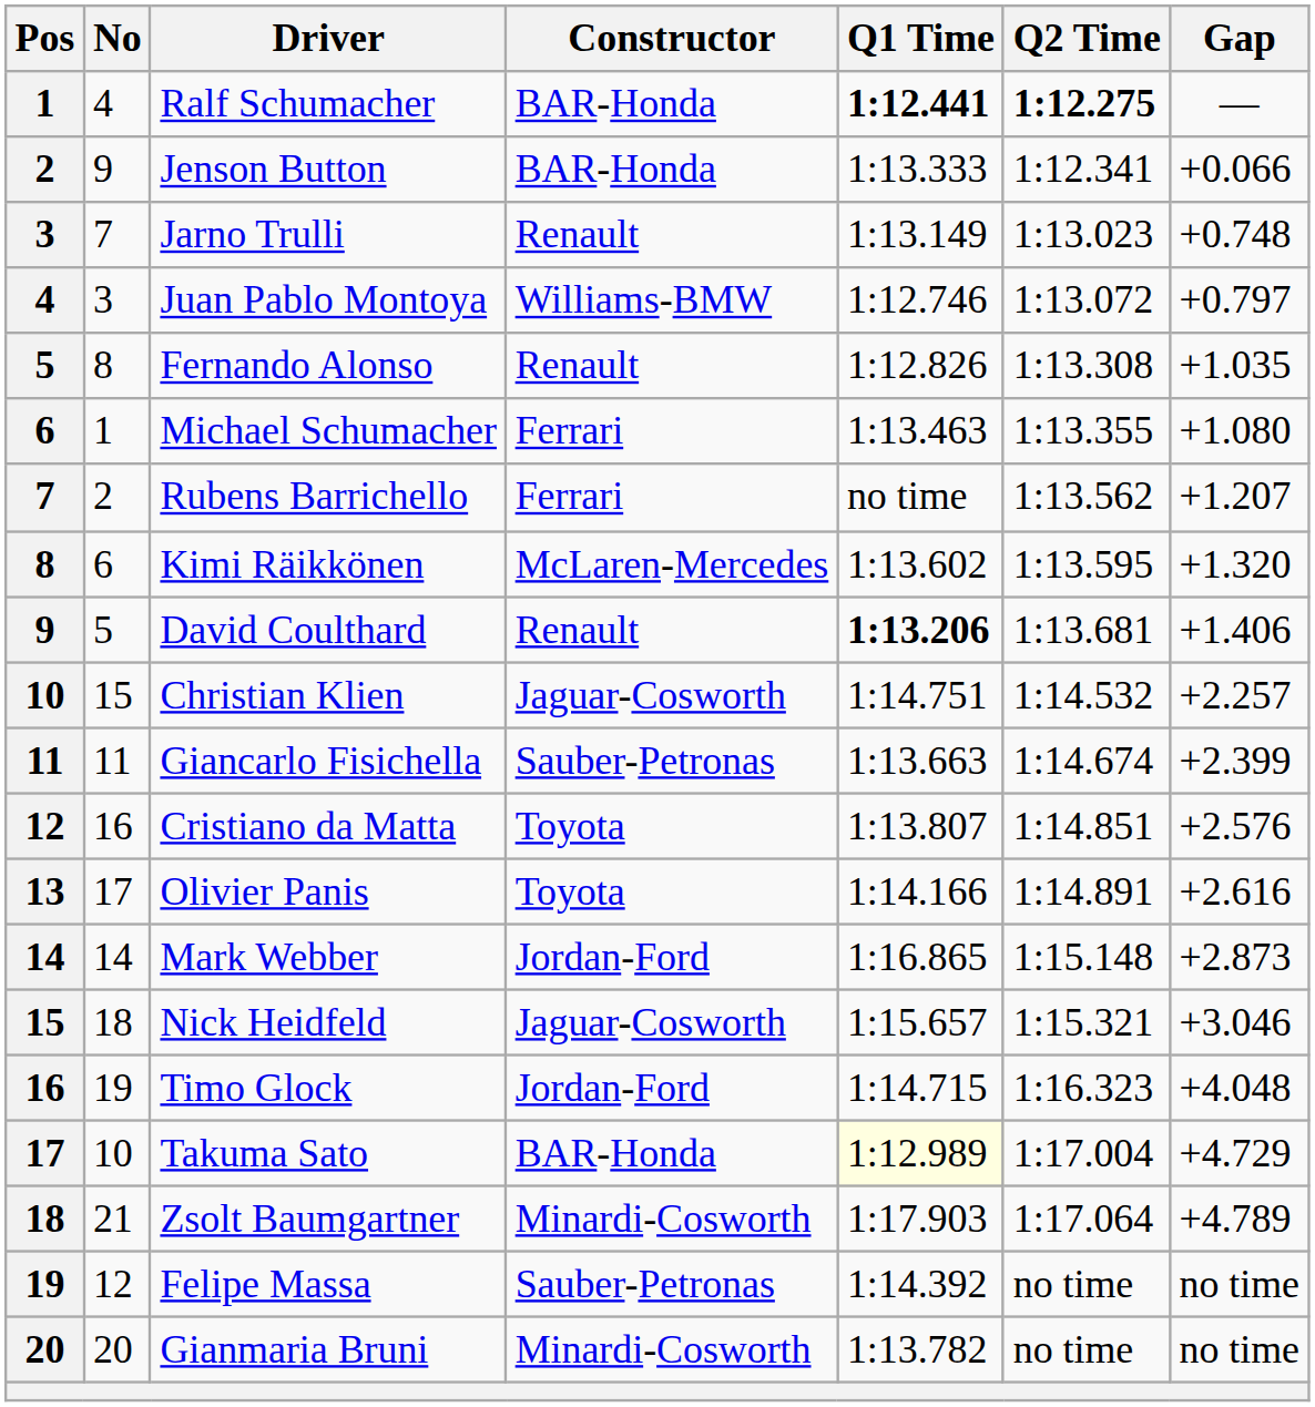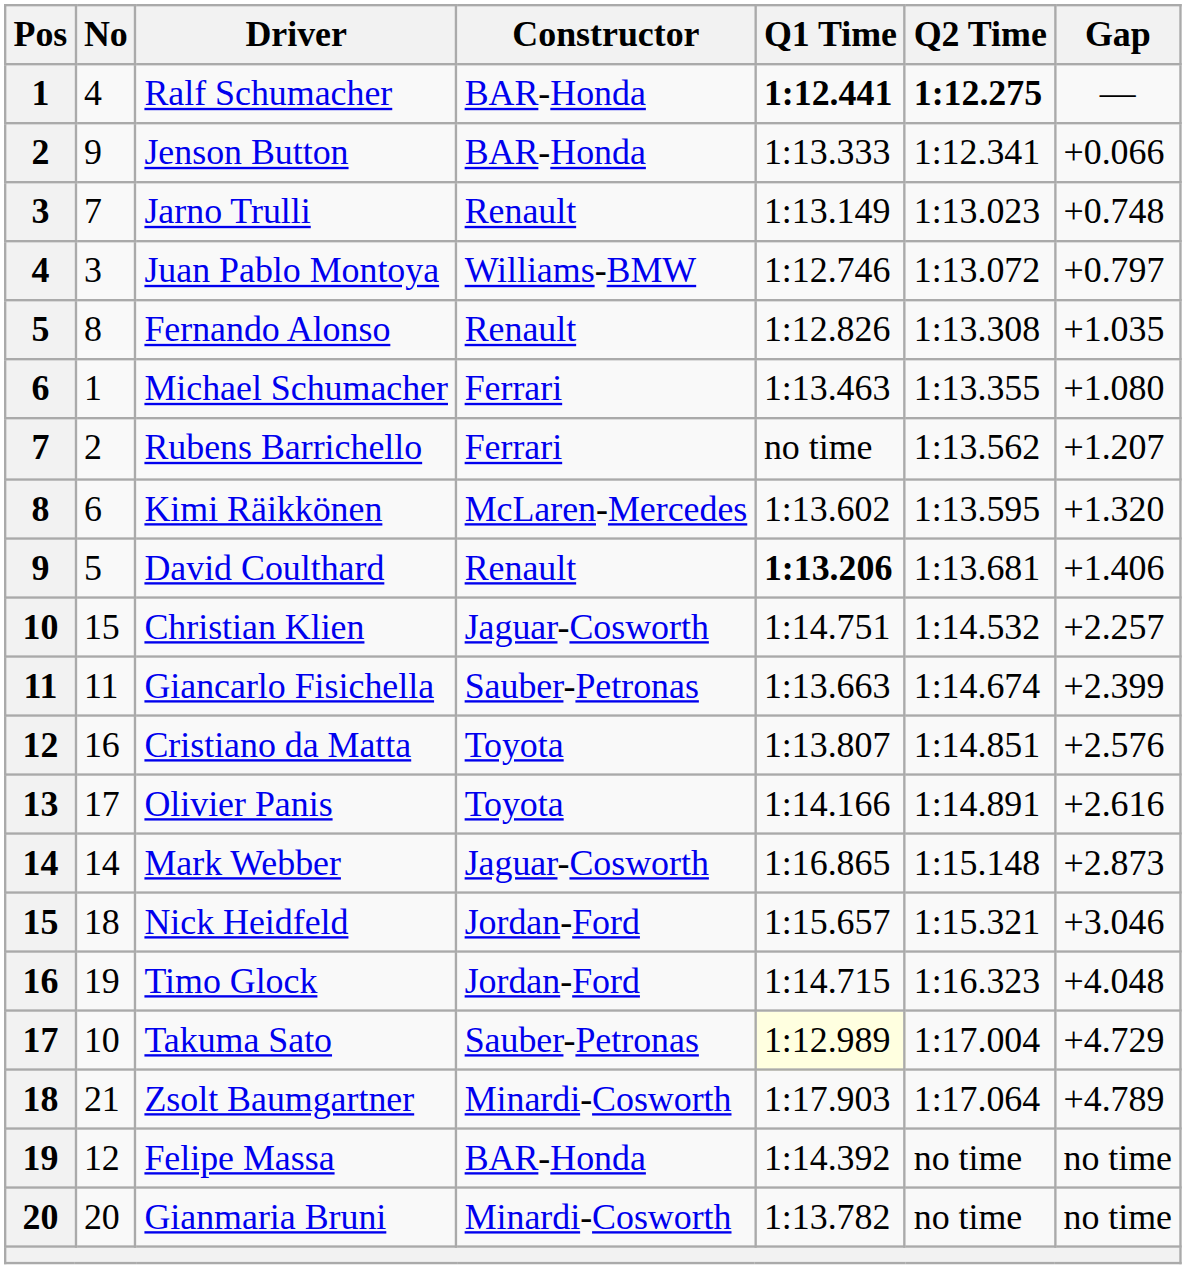Mark Webber | Constructor: Jordan-Ford -> Jaguar-Cosworth
Nick Heidfeld | Constructor: Jaguar-Cosworth -> Jordan-Ford
Takuma Sato | Constructor: BAR-Honda -> Sauber-Petronas
Felipe Massa | Constructor: Sauber-Petronas -> BAR-Honda
